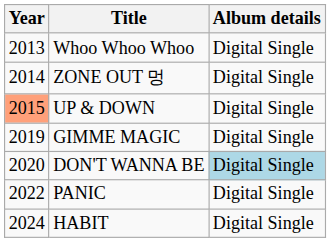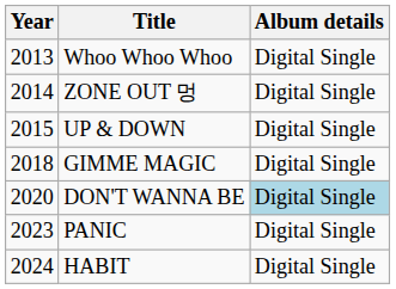UP & DOWN | Year: lightsalmon background -> no background
GIMME MAGIC | Year: 2019 -> 2018
PANIC | Year: 2022 -> 2023
